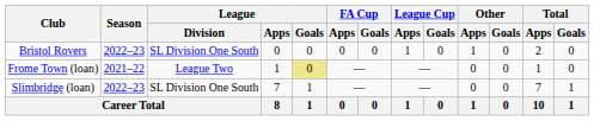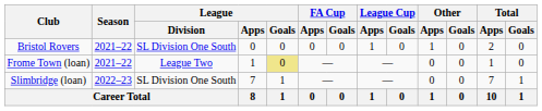Bristol Rovers | Season: 2022–23 -> 2021–22
